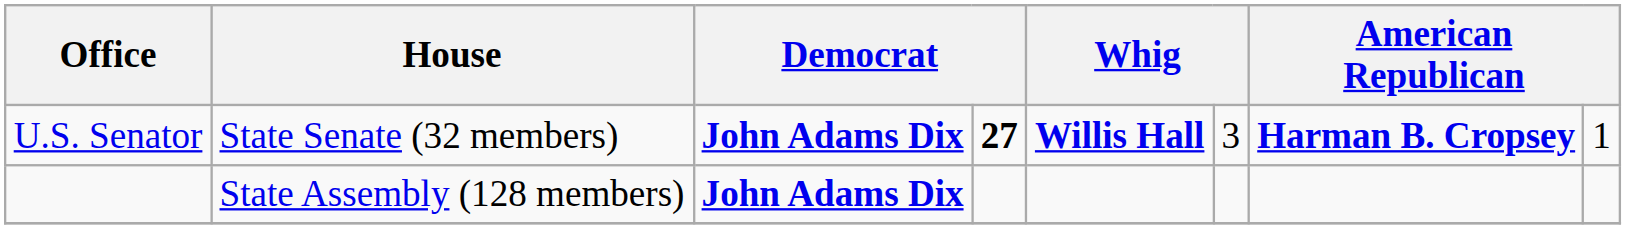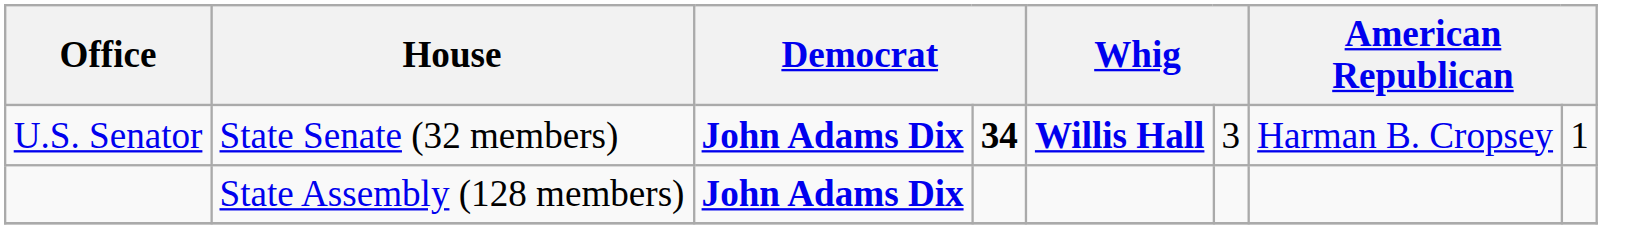U.S. Senator | column 4: 27 -> 34
U.S. Senator | column 7: bold -> normal
